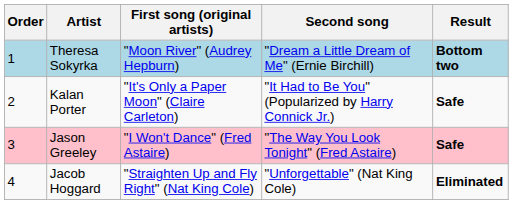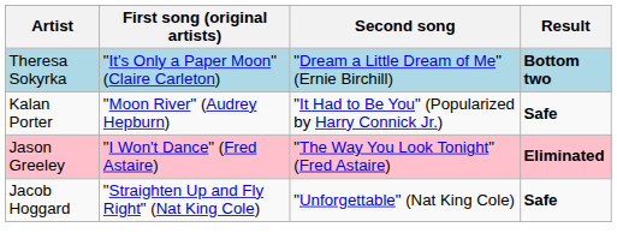- column: Order | 1 | 2 | 3 | 4
Theresa Sokyrka | First song (original artists): "Moon River" (Audrey Hepburn) -> "It's Only a Paper Moon" (Claire Carleton)
Kalan Porter | First song (original artists): "It's Only a Paper Moon" (Claire Carleton) -> "Moon River" (Audrey Hepburn)
Jason Greeley | Result: Safe -> Eliminated
Jacob Hoggard | Result: Eliminated -> Safe
